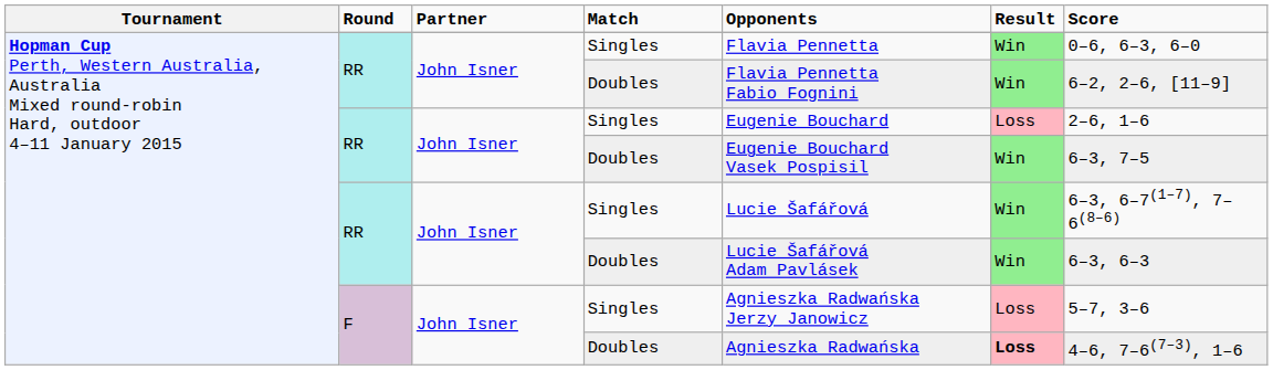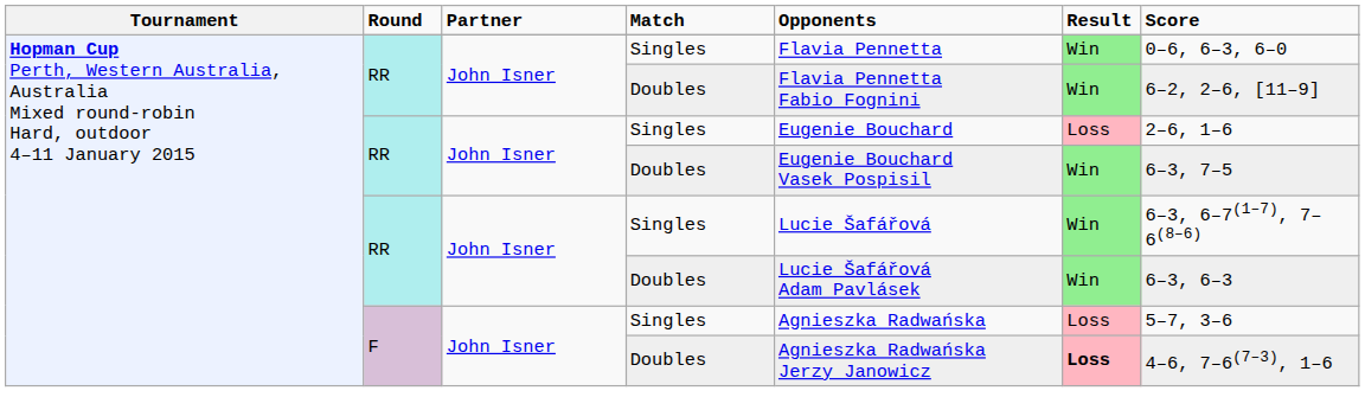F / Singles | column 5: Agnieszka Radwańska Jerzy Janowicz -> Agnieszka Radwańska
F / Doubles | column 5: Agnieszka Radwańska -> Agnieszka Radwańska Jerzy Janowicz
